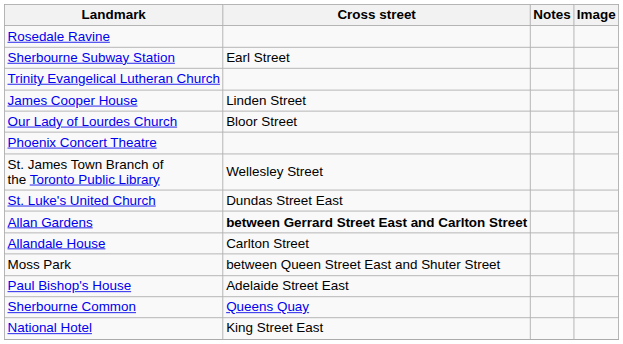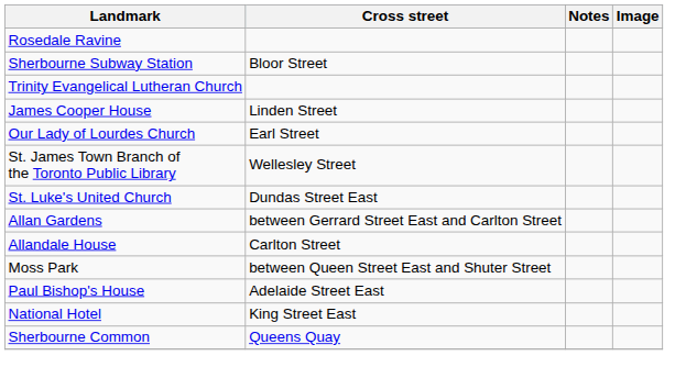Sherbourne Subway Station | Cross street: Earl Street -> Bloor Street
Our Lady of Lourdes Church | Cross street: Bloor Street -> Earl Street
- row: Phoenix Concert Theatre
Allan Gardens | Cross street: bold -> normal
rows swapped: National Hotel <-> Sherbourne Common
